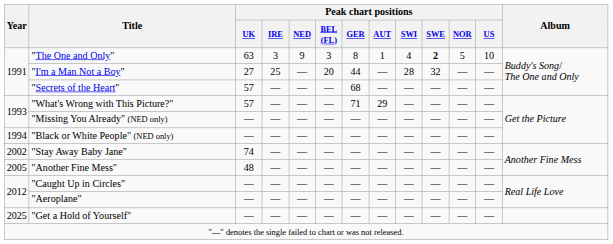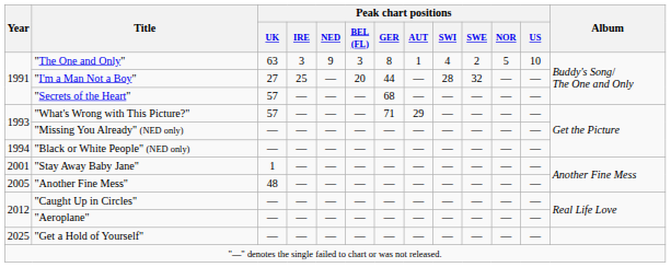"The One and Only" | Peak chart positions / SWE: bold -> normal
"Stay Away Baby Jane" | Year: 2002 -> 2001
"Stay Away Baby Jane" | Peak chart positions / UK: 74 -> 1
